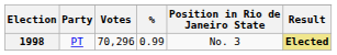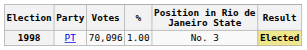1998 | Votes: 70,296 -> 70,096
1998 | %: 0.99 -> 1.00
